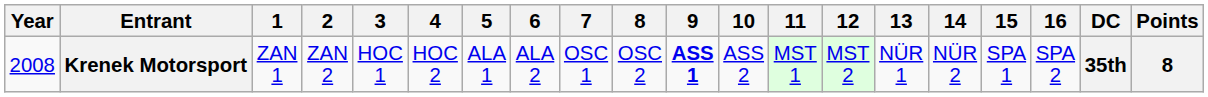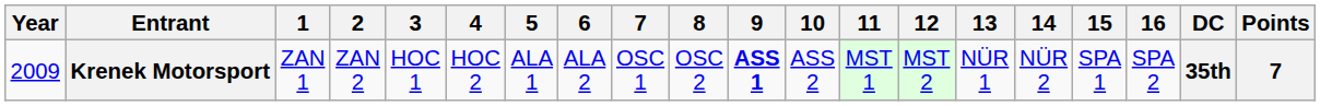Krenek Motorsport | Year: 2008 -> 2009
Krenek Motorsport | Points: 8 -> 7
